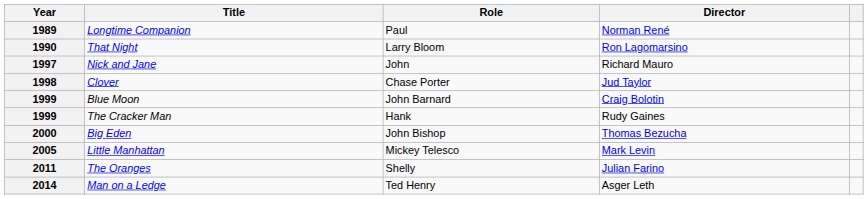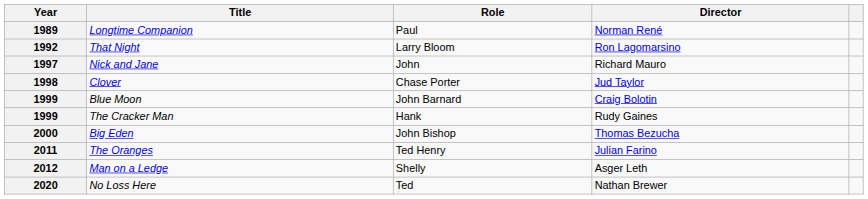That Night | Year: 1990 -> 1992
- row: 2005 | Little Manhattan | Mickey Telesco | Mark Levin
The Oranges | Role: Shelly -> Ted Henry
Man on a Ledge | Year: 2014 -> 2012
Man on a Ledge | Role: Ted Henry -> Shelly
+ row: 2020 | No Loss Here | Ted | Nathan Brewer
